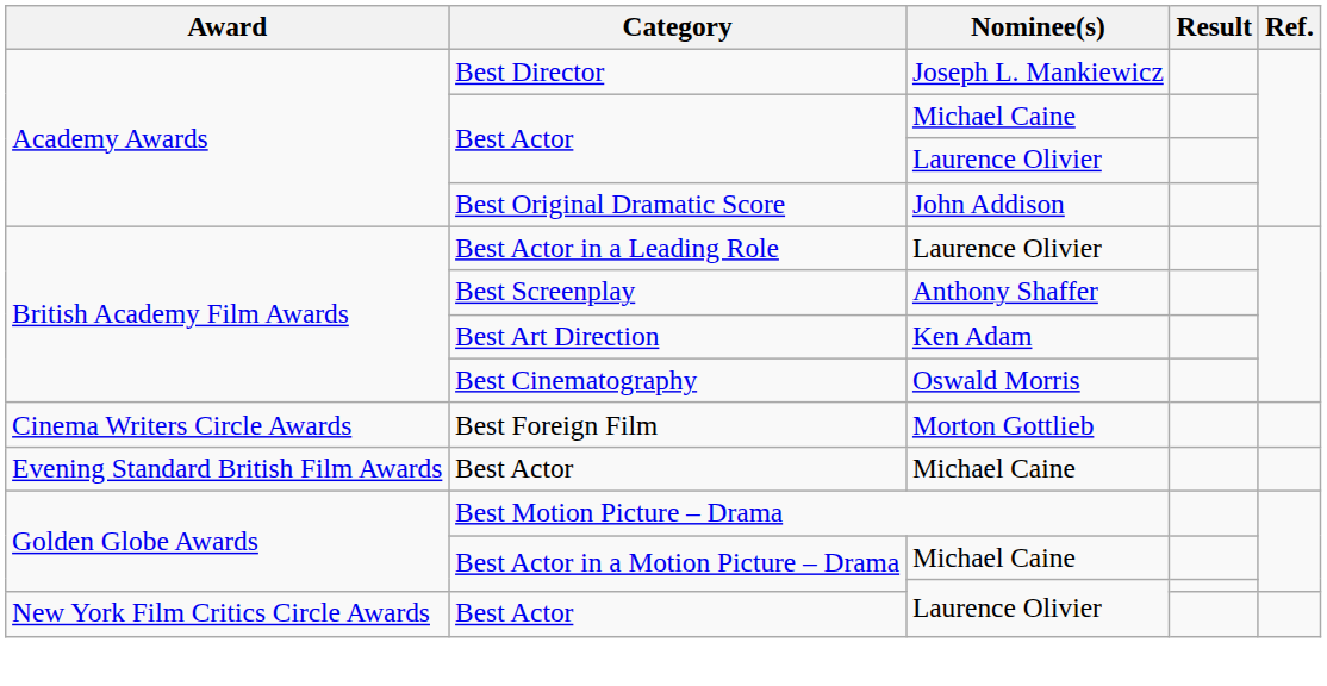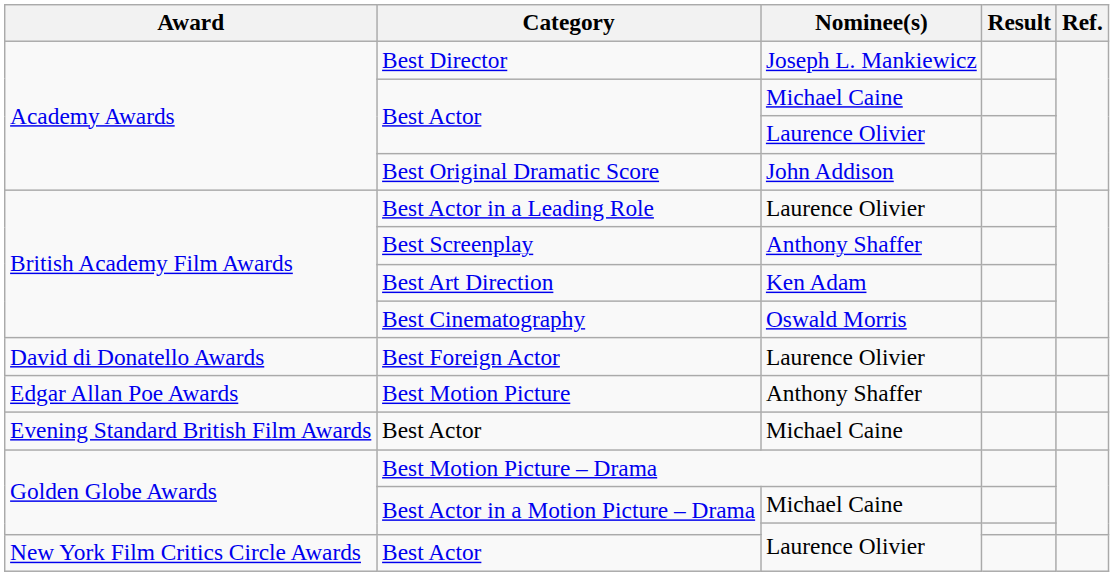- row: Cinema Writers Circle Awards | Best Foreign Film | Morton Gottlieb
+ row: David di Donatello Awards | Best Foreign Actor | Laurence Olivier
+ row: Edgar Allan Poe Awards | Best Motion Picture | Anthony Shaffer
